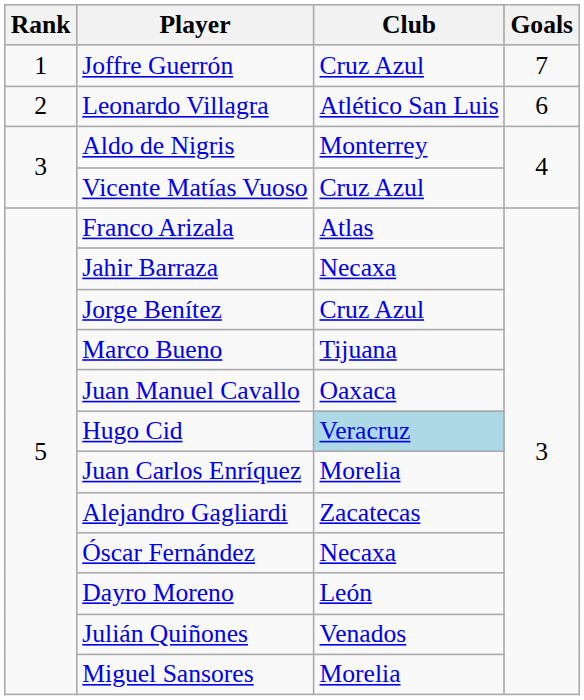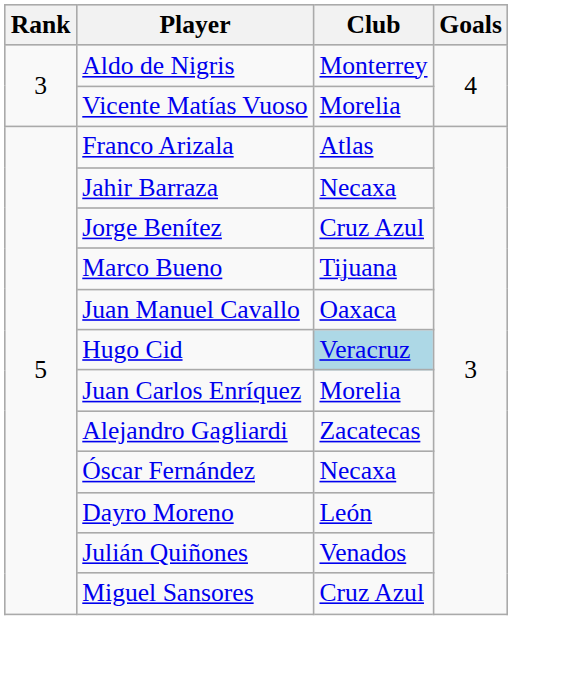- row: 1 | Joffre Guerrón | Cruz Azul | 7
- row: 2 | Leonardo Villagra | Atlético San Luis | 6
Vicente Matías Vuoso | Club: Cruz Azul -> Morelia
Miguel Sansores | Club: Morelia -> Cruz Azul
